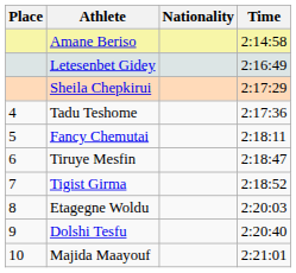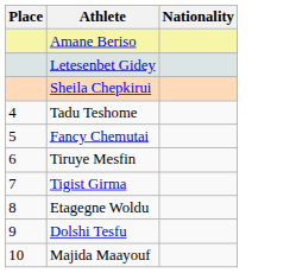- column: Time | 2:14:58 | 2:16:49 | 2:17:29 | 2:17:36 | 2:18:11 | 2:18:47 | 2:18:52 | 2:20:03 | 2:20:40 | 2:21:01
